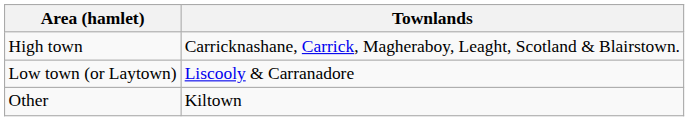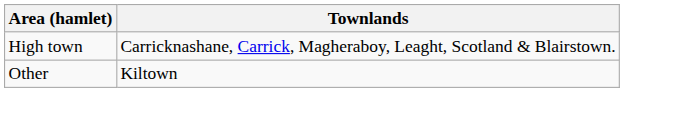- row: Low town (or Laytown) | Liscooly & Carranadore
